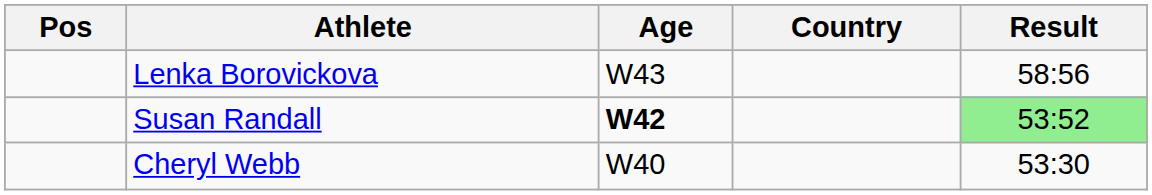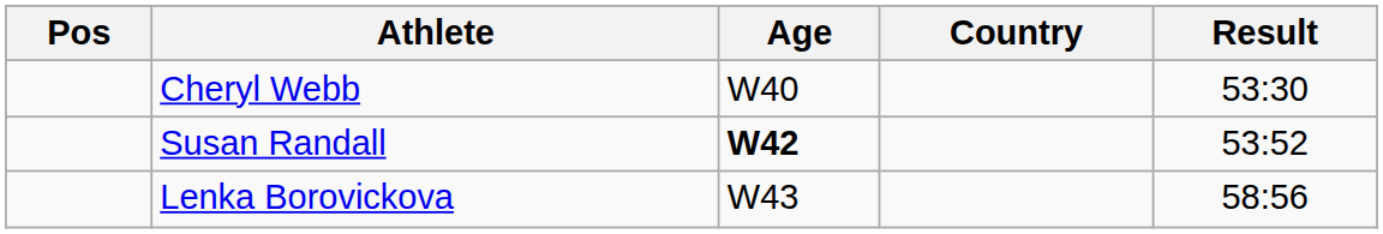rows swapped: Cheryl Webb <-> Lenka Borovickova
Susan Randall | Result: lightgreen background -> no background
